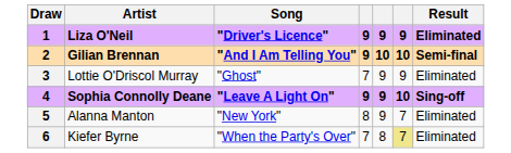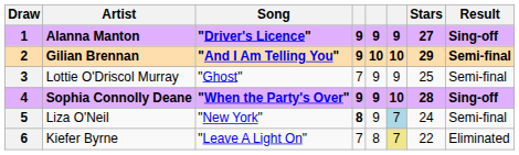+ column: Stars | 27 | 29 | 25 | 28 | 24 | 22
1 | Artist: Liza O'Neil -> Alanna Manton
1 | Result: Eliminated -> Sing-off
3 | Result: Eliminated -> Semi-final
4 | Song: "Leave A Light On" -> "When the Party's Over"
5 | Artist: Alanna Manton -> Liza O'Neil
5 | column 4: normal -> bold
5 | column 6: no background -> lightblue background
5 | Result: Eliminated -> Semi-final
6 | Song: "When the Party's Over" -> "Leave A Light On"
